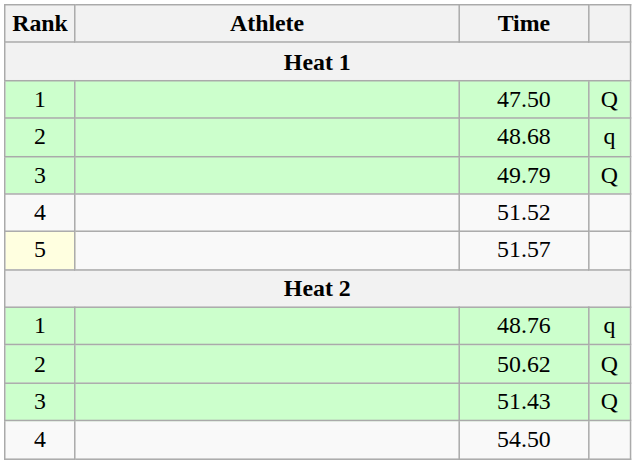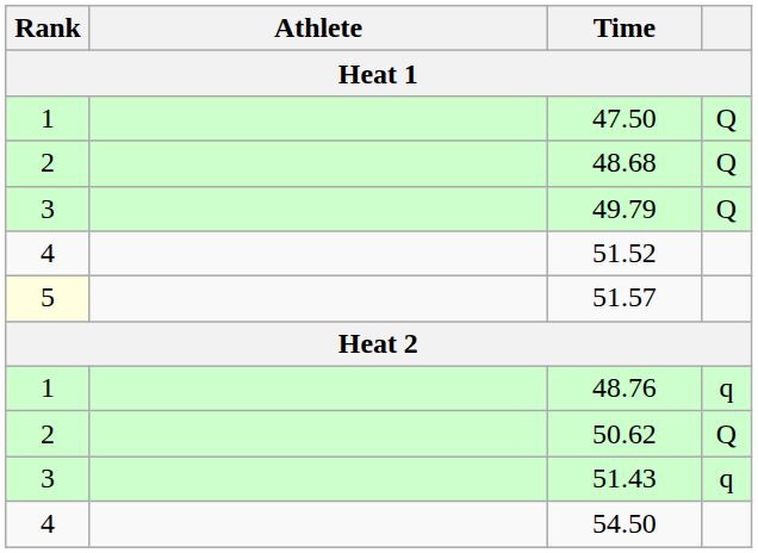48.68 | column 4: q -> Q
51.43 | column 4: Q -> q
